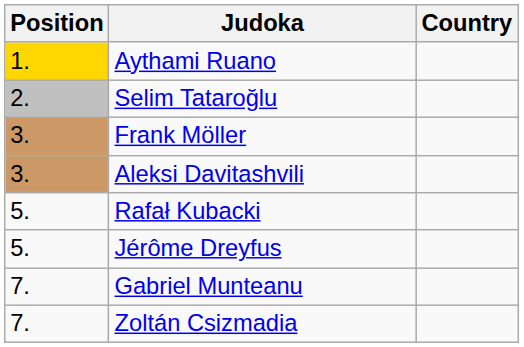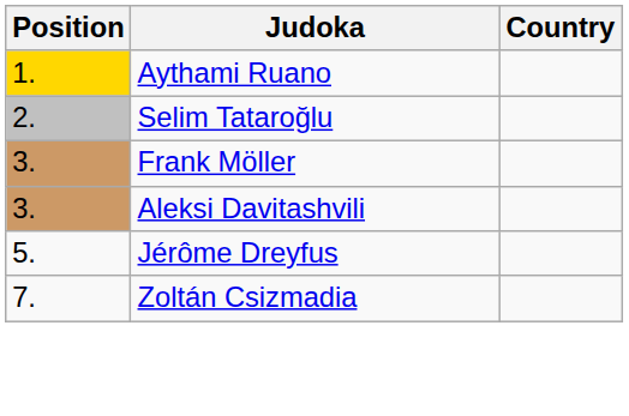- row: 5. | Rafał Kubacki
- row: 7. | Gabriel Munteanu
